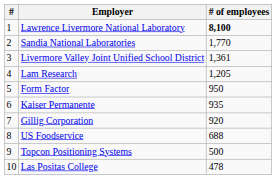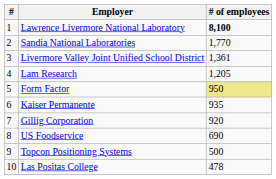Form Factor | # of employees: no background -> khaki background
US Foodservice | # of employees: 688 -> 690
